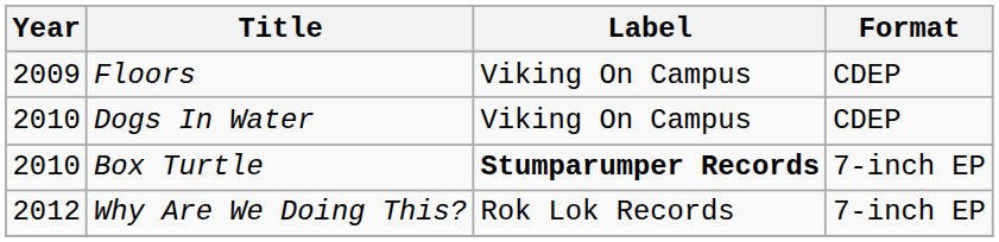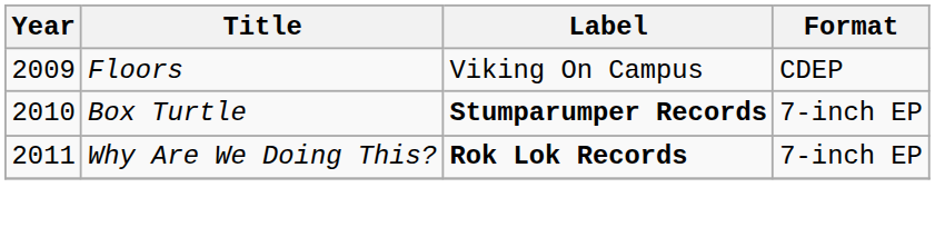- row: 2010 | Dogs In Water | Viking On Campus | CDEP
Why Are We Doing This? | Year: 2012 -> 2011
Why Are We Doing This? | Label: normal -> bold
